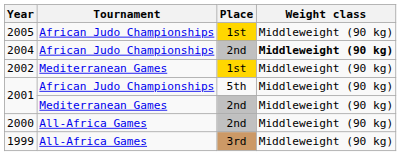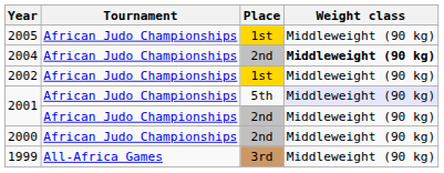2002 | Tournament: Mediterranean Games -> African Judo Championships
2001 / 5th | Weight class: no background -> lavender background
2001 / 2nd | Tournament: Mediterranean Games -> African Judo Championships
2000 | Tournament: All-Africa Games -> African Judo Championships
